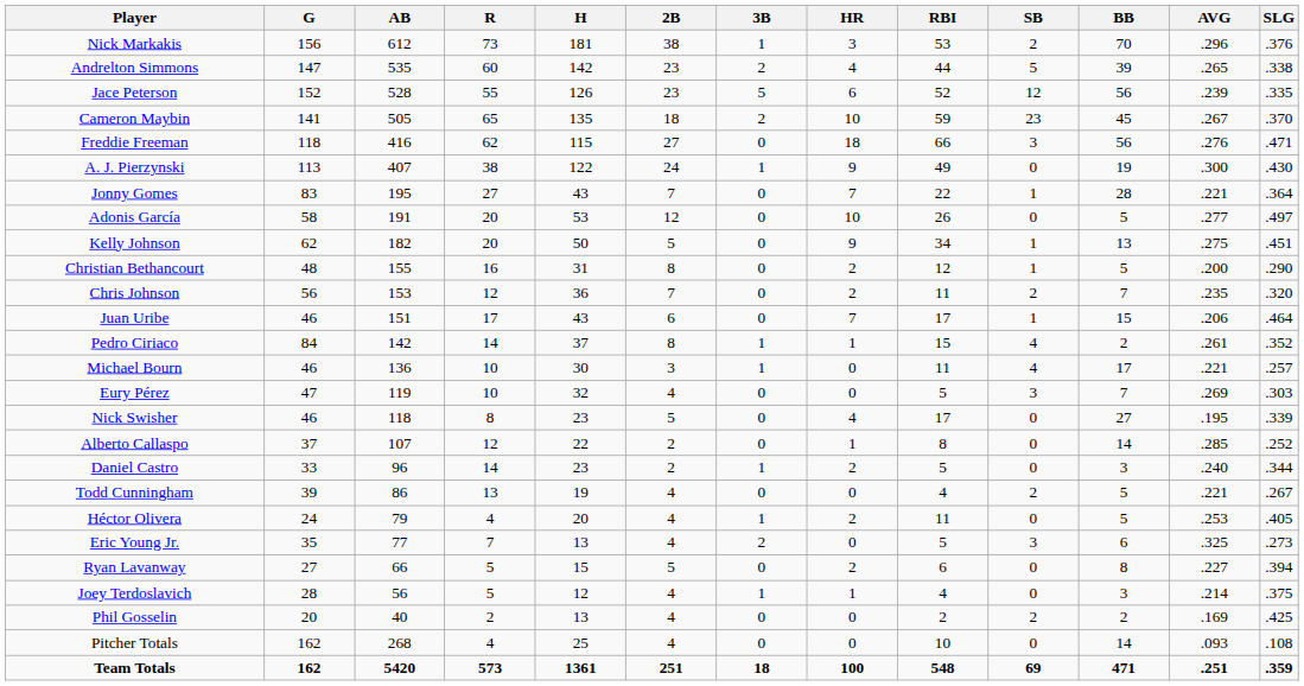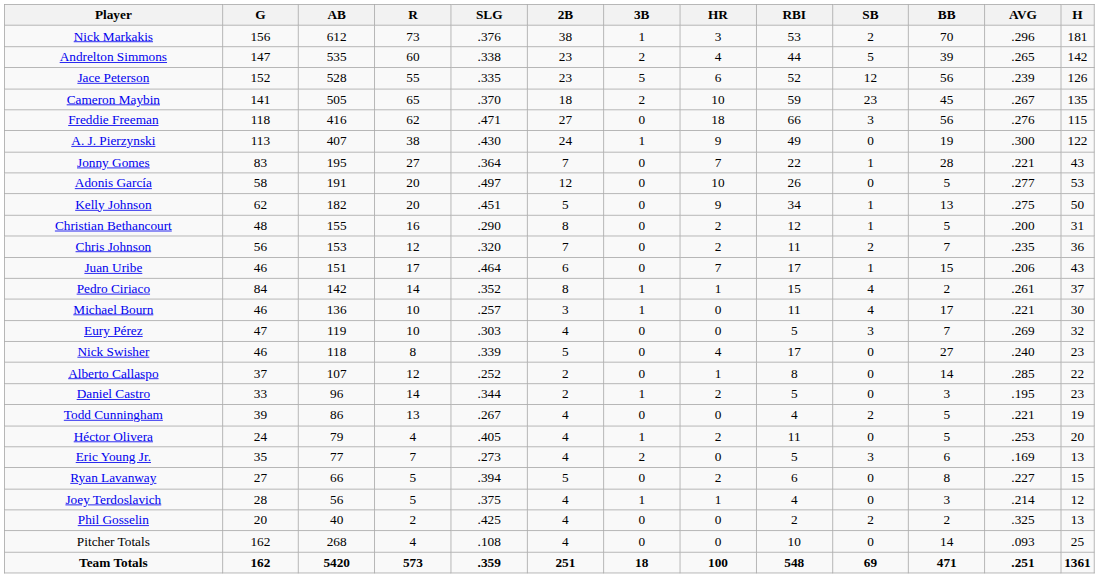columns swapped: H <-> SLG
Nick Swisher | AVG: .195 -> .240
Daniel Castro | AVG: .240 -> .195
Eric Young Jr. | AVG: .325 -> .169
Phil Gosselin | AVG: .169 -> .325
